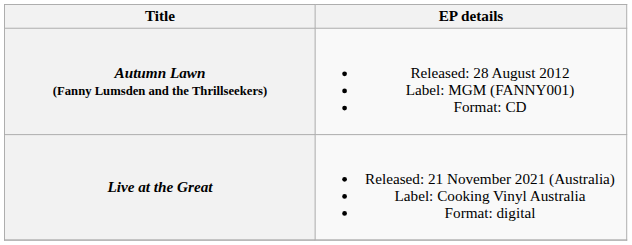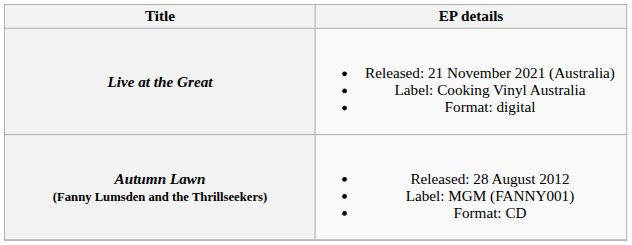rows swapped: Autumn Lawn (Fanny Lumsden and the Thrillseekers) <-> Live at the Great
